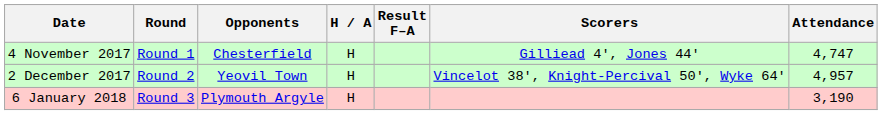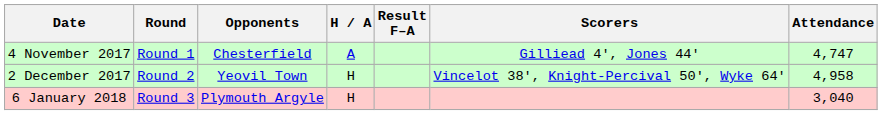4 November 2017 | H / A: H -> A
2 December 2017 | Attendance: 4,957 -> 4,958
6 January 2018 | Attendance: 3,190 -> 3,040
